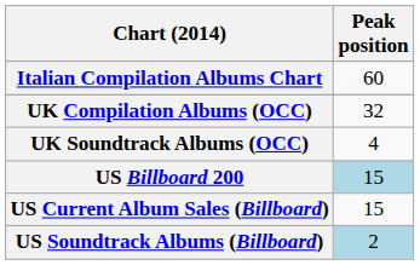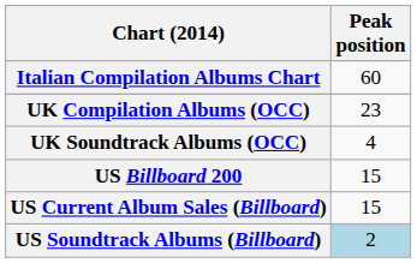UK Compilation Albums (OCC) | Peak position: 32 -> 23
US Billboard 200 | Peak position: lightblue background -> no background
